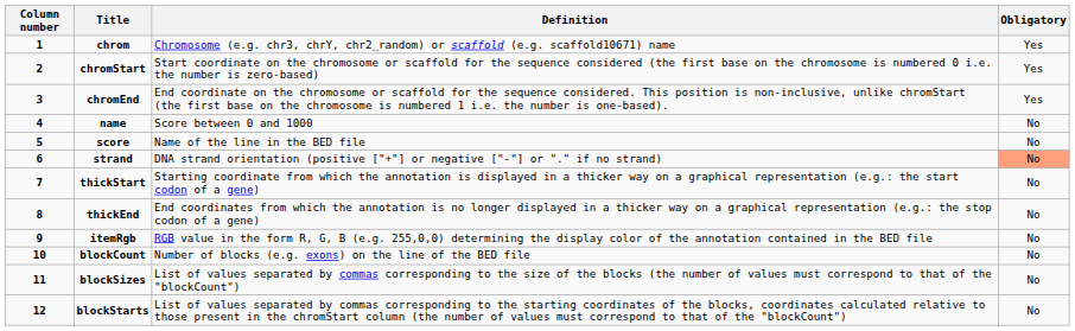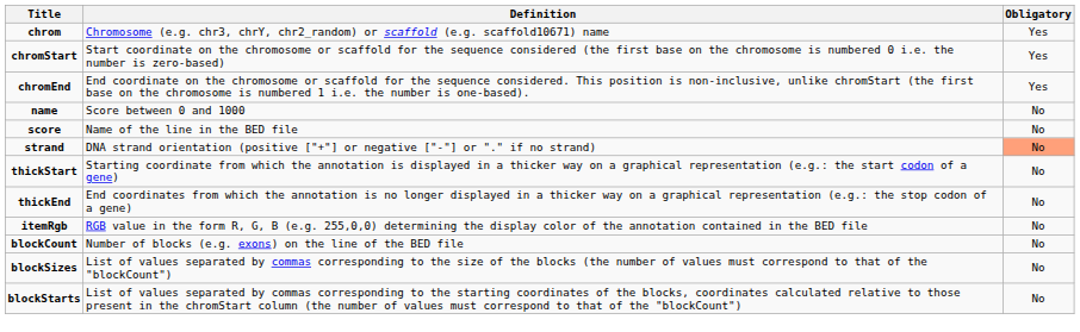- column: Column number | 1 | 2 | 3 | 4 | 5 | 6 | 7 | 8 | 9 | 10 | 11 | 12
